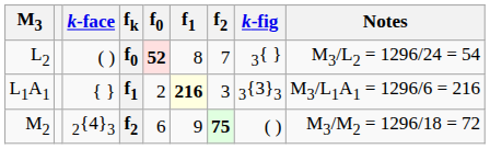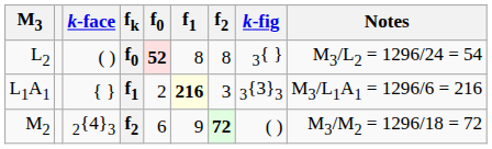L2 | f2: 7 -> 8
M2 | f2: 75 -> 72
